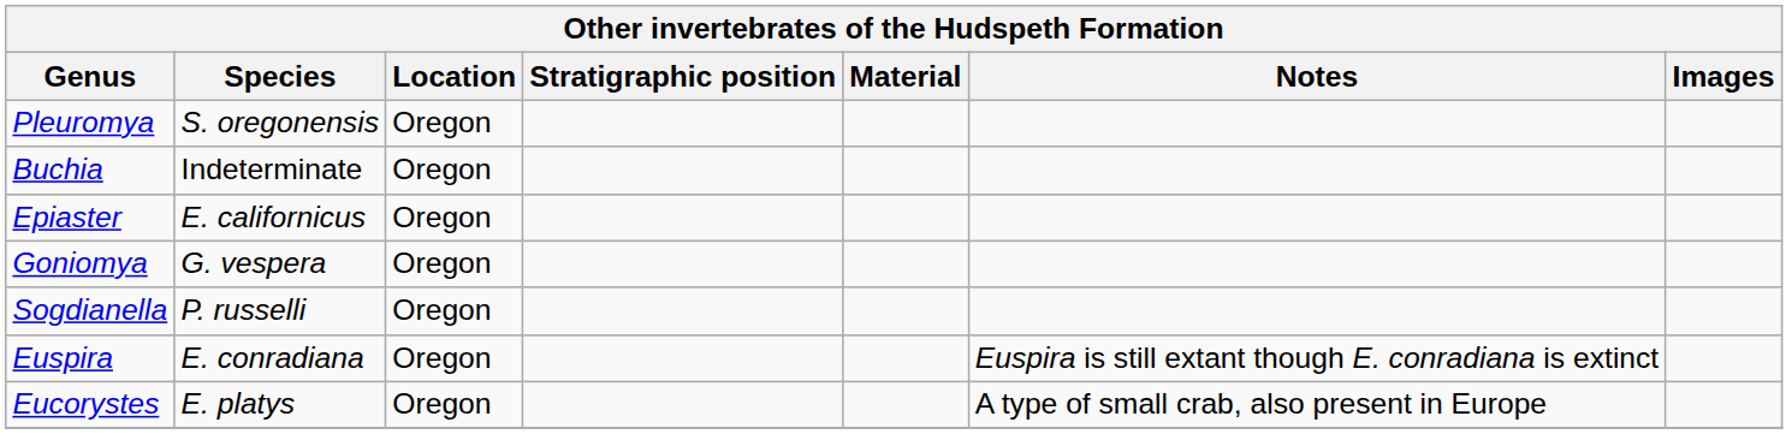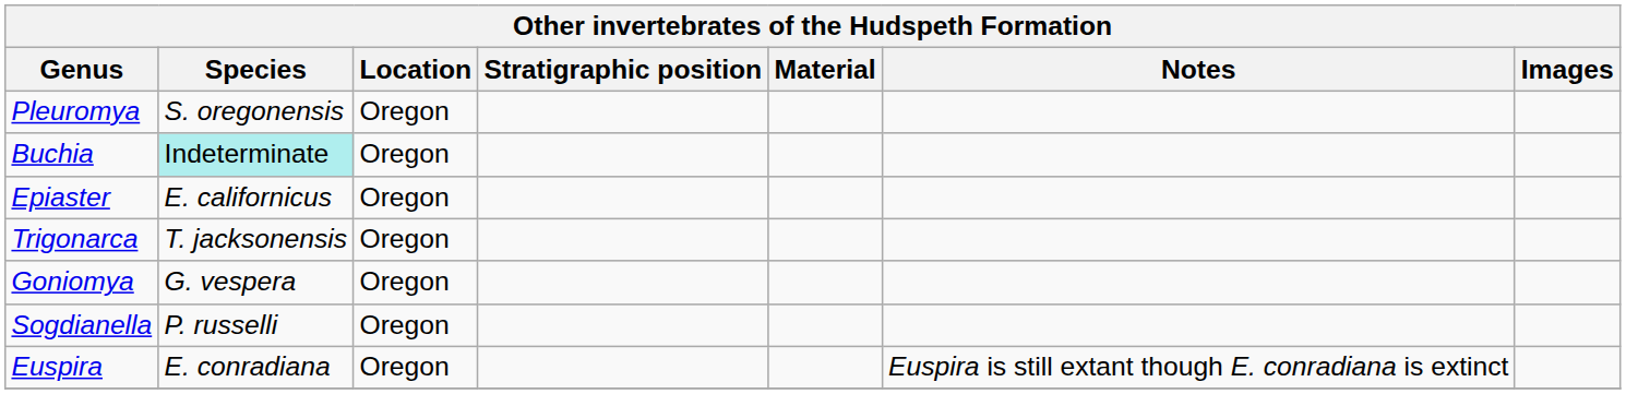Buchia | Species: no background -> paleturquoise background
+ row: Trigonarca | T. jacksonensis | Oregon
- row: Eucorystes | E. platys | Oregon | A type of small crab, also present in Europe
